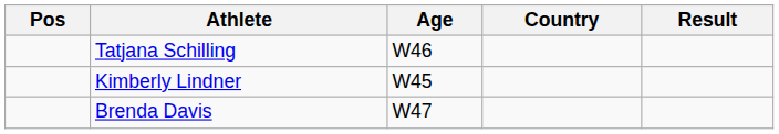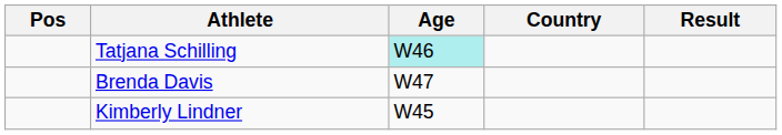Tatjana Schilling | Age: no background -> paleturquoise background
rows swapped: Kimberly Lindner <-> Brenda Davis
